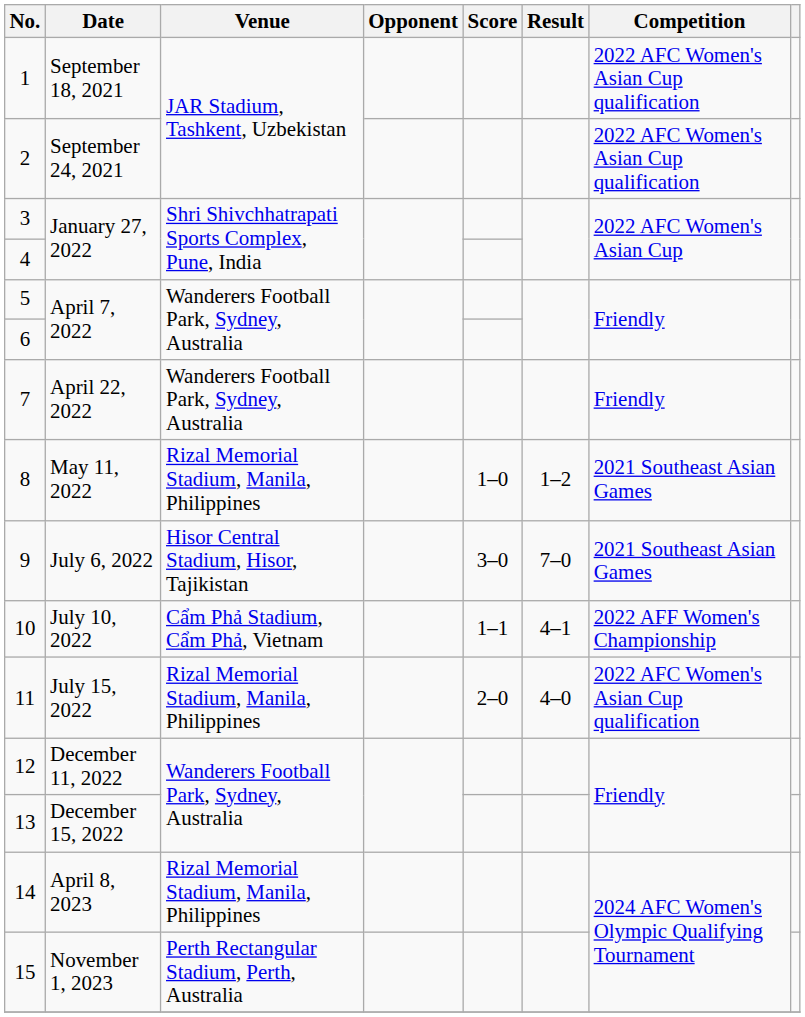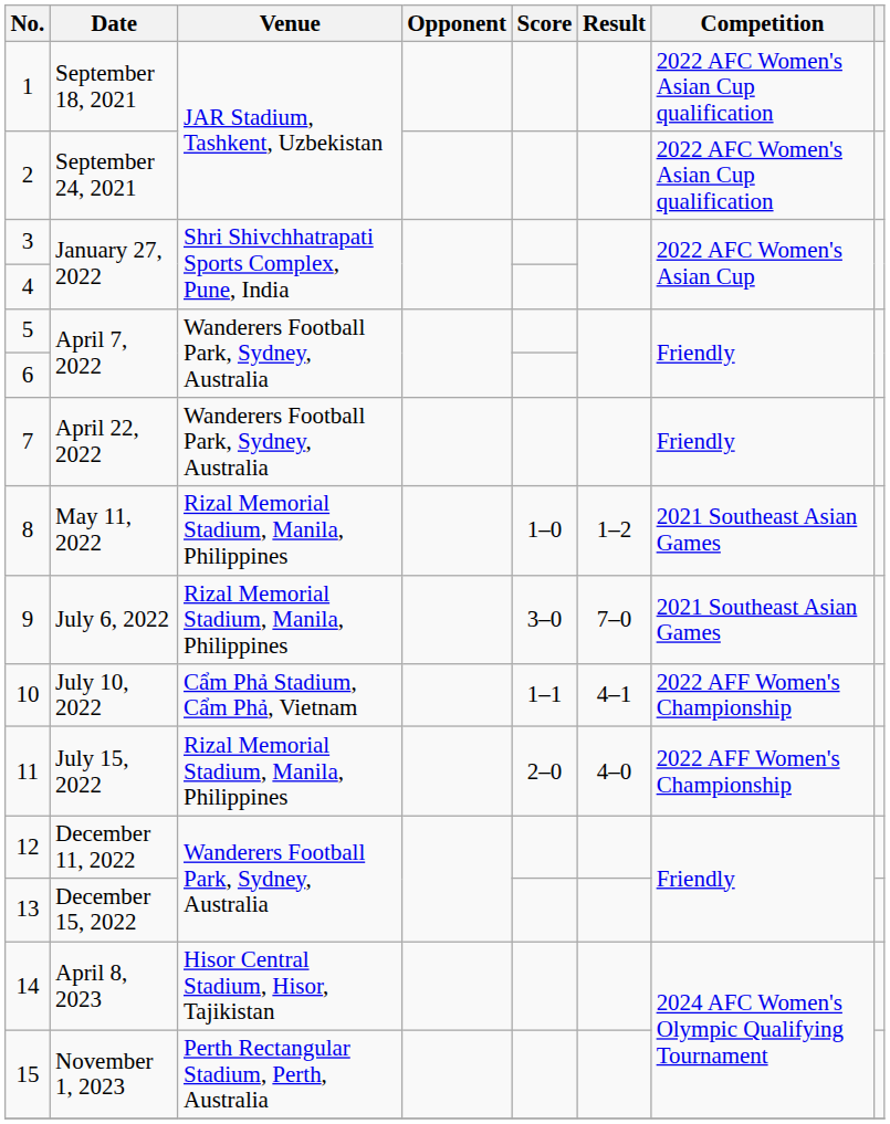9 | Venue: Hisor Central Stadium, Hisor, Tajikistan -> Rizal Memorial Stadium, Manila, Philippines
11 | Competition: 2022 AFC Women's Asian Cup qualification -> 2022 AFF Women's Championship
14 | Venue: Rizal Memorial Stadium, Manila, Philippines -> Hisor Central Stadium, Hisor, Tajikistan
